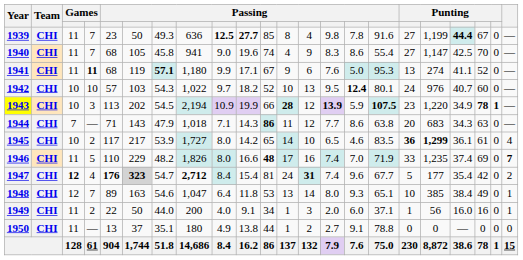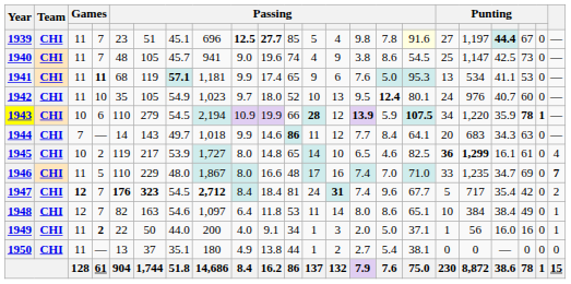1939 | column 6: 50 -> 51
1939 | column 7: 49.3 -> 45.1
1939 | column 8: 636 -> 696
1939 | column 12: 8 -> 5
1939 | column 16: no background -> lightyellow background
1939 | column 18: 1,199 -> 1,197
1940 | column 5: 68 -> 48
1940 | column 7: 45.8 -> 45.7
1940 | column 14: 8.3 -> 3.8
1940 | column 16: 55.4 -> 54.5
1940 | column 17: 27 -> 25
1940 | column 20: 70 -> 73
1941 | column 8: 1,180 -> 1,181
1941 | column 10: 17.1 -> 17.4
1941 | column 11: 67 -> 65
1941 | column 18: 274 -> 534
1941 | column 20: 52 -> 53
1942 | column 3: 10 -> 11
1942 | column 5: 57 -> 35
1942 | column 6: 103 -> 105
1942 | column 7: 54.3 -> 54.9
1942 | column 8: 1,022 -> 1,023
1942 | column 10: 18.2 -> 18.0
1943 | column 4: 3 -> 6
1943 | column 5: 113 -> 110
1943 | column 6: 202 -> 279
1943 | column 17: 23 -> 34
1943 | column 19: 34.9 -> 35.9
1944 | column 5: 71 -> 14
1944 | column 7: 47.9 -> 49.7
1944 | column 9: 7.1 -> 9.9
1944 | column 10: 14.3 -> 14.6
1944 | column 15: 8.6 -> 8.4
1944 | column 16: 63.8 -> 64.1
1945 | column 5: 117 -> 119
1945 | column 10: 14.2 -> 14.8
1945 | column 16: 83.5 -> 82.5
1945 | column 19: 36.1 -> 16.1
1946 | column 7: 48.2 -> 48.0
1946 | column 8: 1,826 -> 1,867
1946 | column 11: bold -> normal
1946 | column 16: 71.9 -> 71.0
1946 | column 19: 37.4 -> 34.7
1947 | column 4: 4 -> 7
1947 | column 6: lightgrey background -> no background
1947 | column 7: 54.7 -> 54.5
1947 | column 10: 15.4 -> 18.4
1947 | column 18: 177 -> 717
1948 | column 5: 89 -> 82
1948 | column 8: 1,047 -> 1,097
1948 | column 12: 13 -> 11
1948 | column 15: 9.3 -> 8.6
1948 | column 18: 385 -> 384
1949 | column 4: normal -> bold
1949 | column 15: 6.0 -> 5.0
1950 | column 15: 9.1 -> 5.4
1950 | column 16: 78.8 -> 38.1
